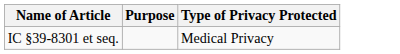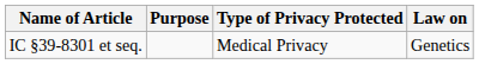+ column: Law on | Genetics
